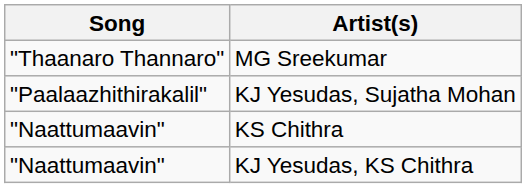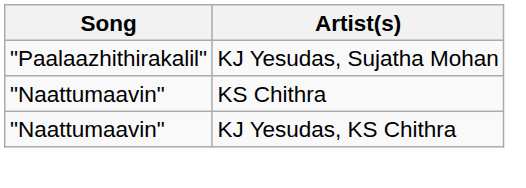- row: "Thaanaro Thannaro" | MG Sreekumar
